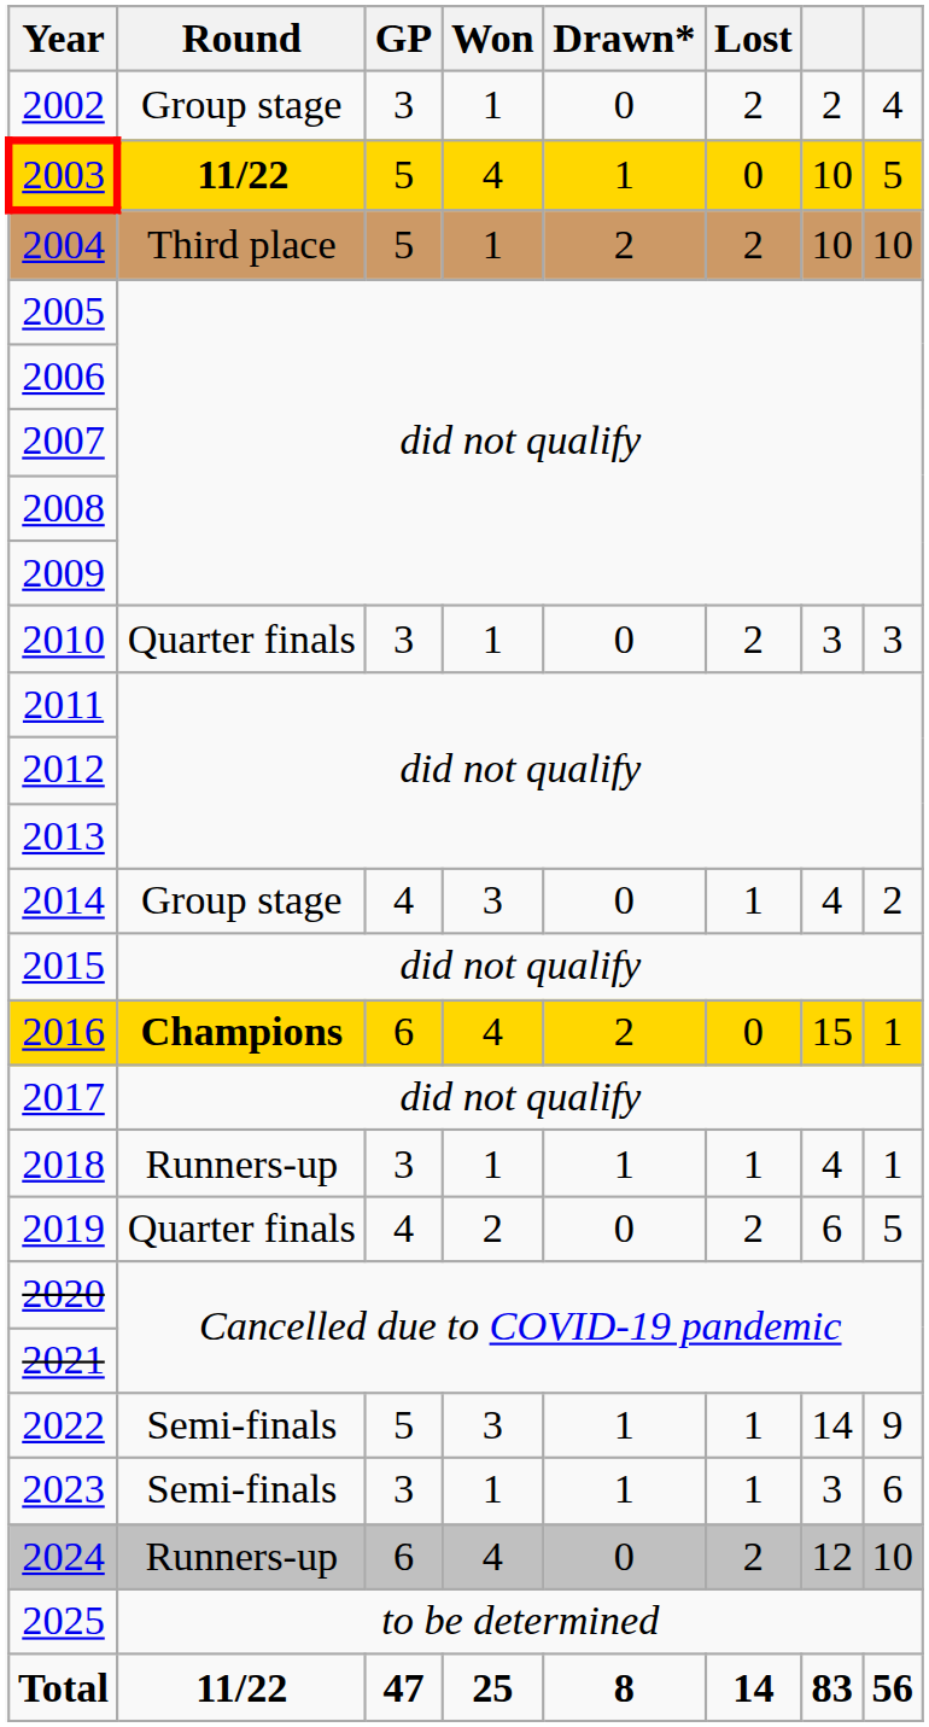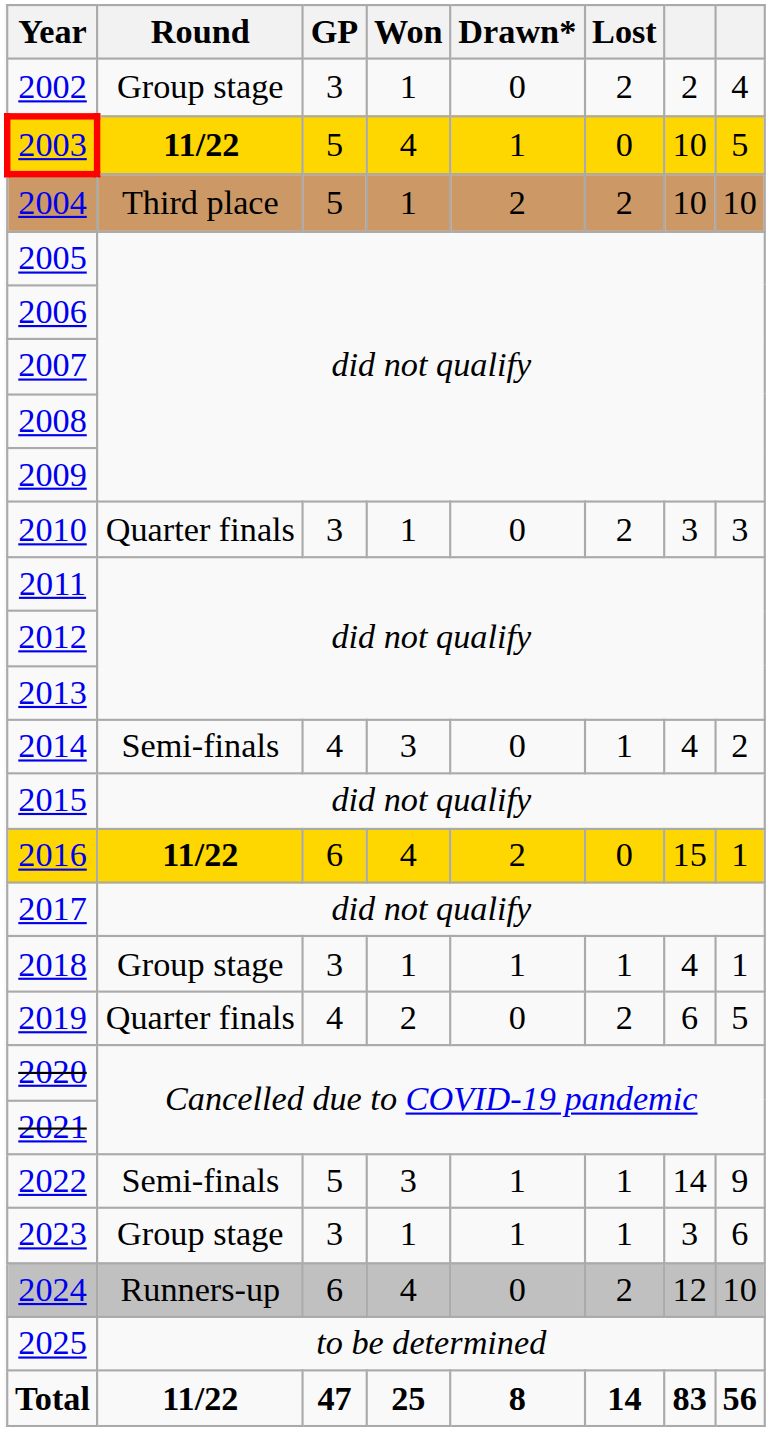2014 | Round: Group stage -> Semi-finals
2016 | Round: Champions -> 11/22
2018 | Round: Runners-up -> Group stage
2023 | Round: Semi-finals -> Group stage
